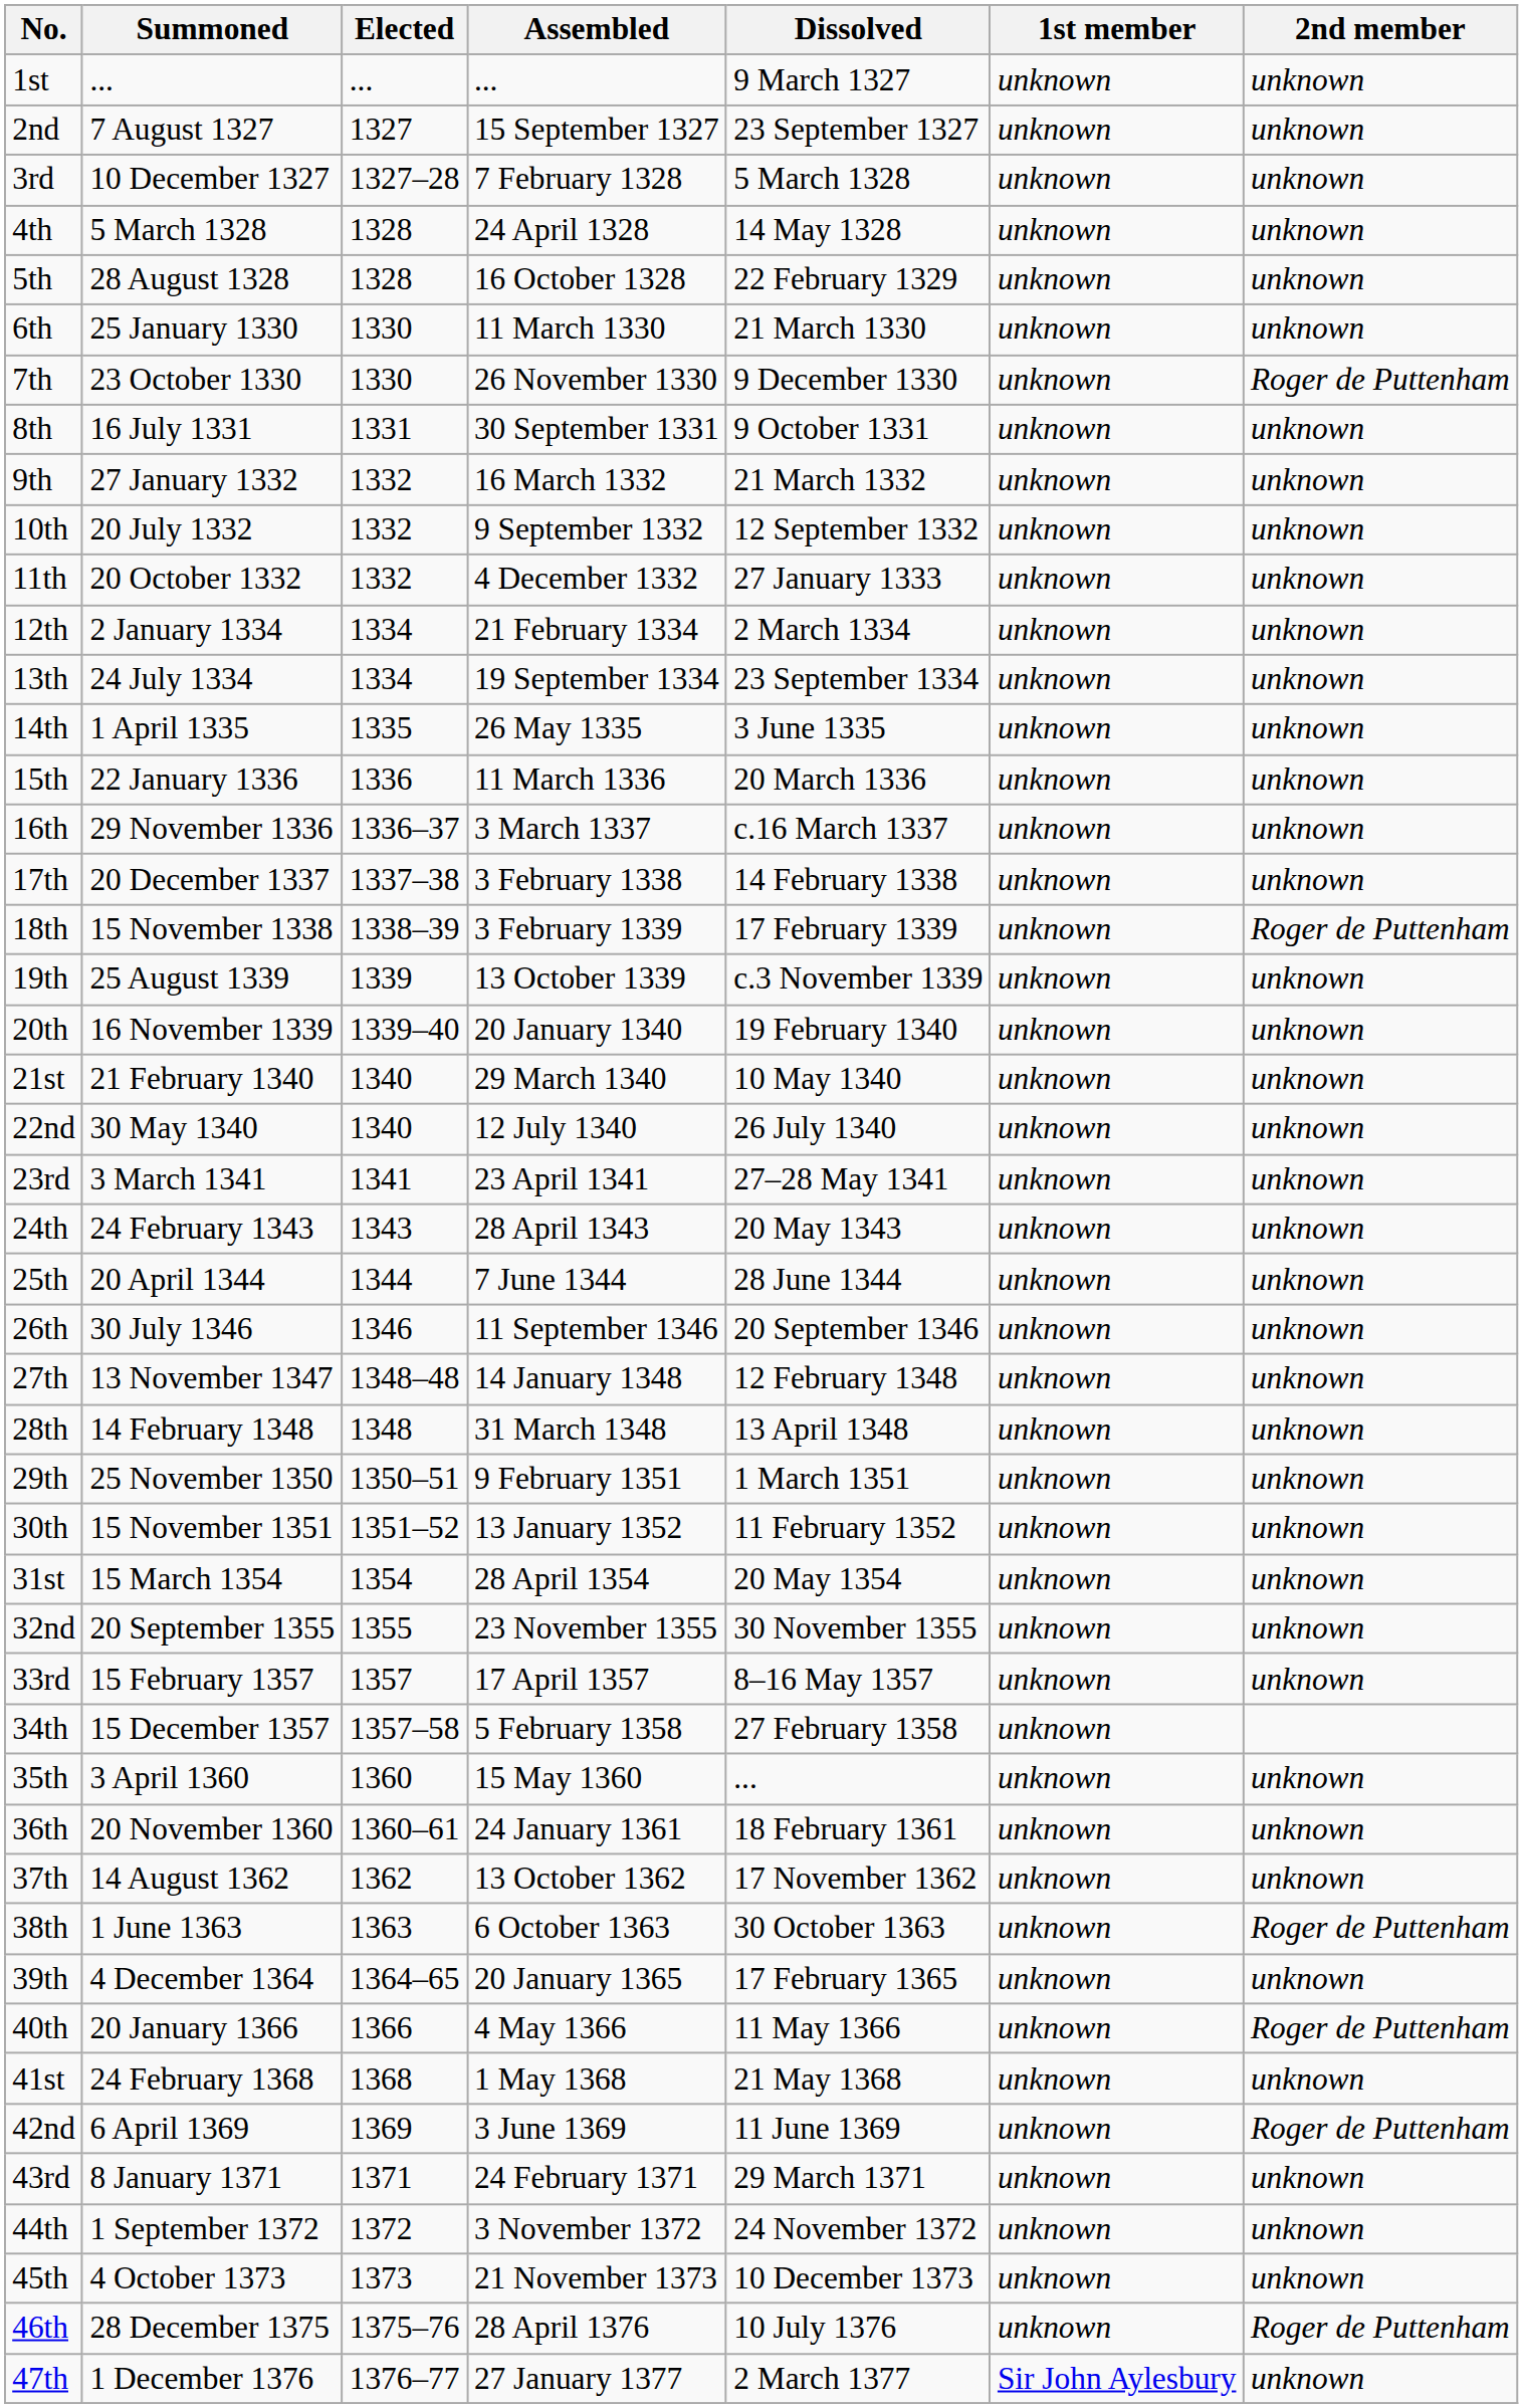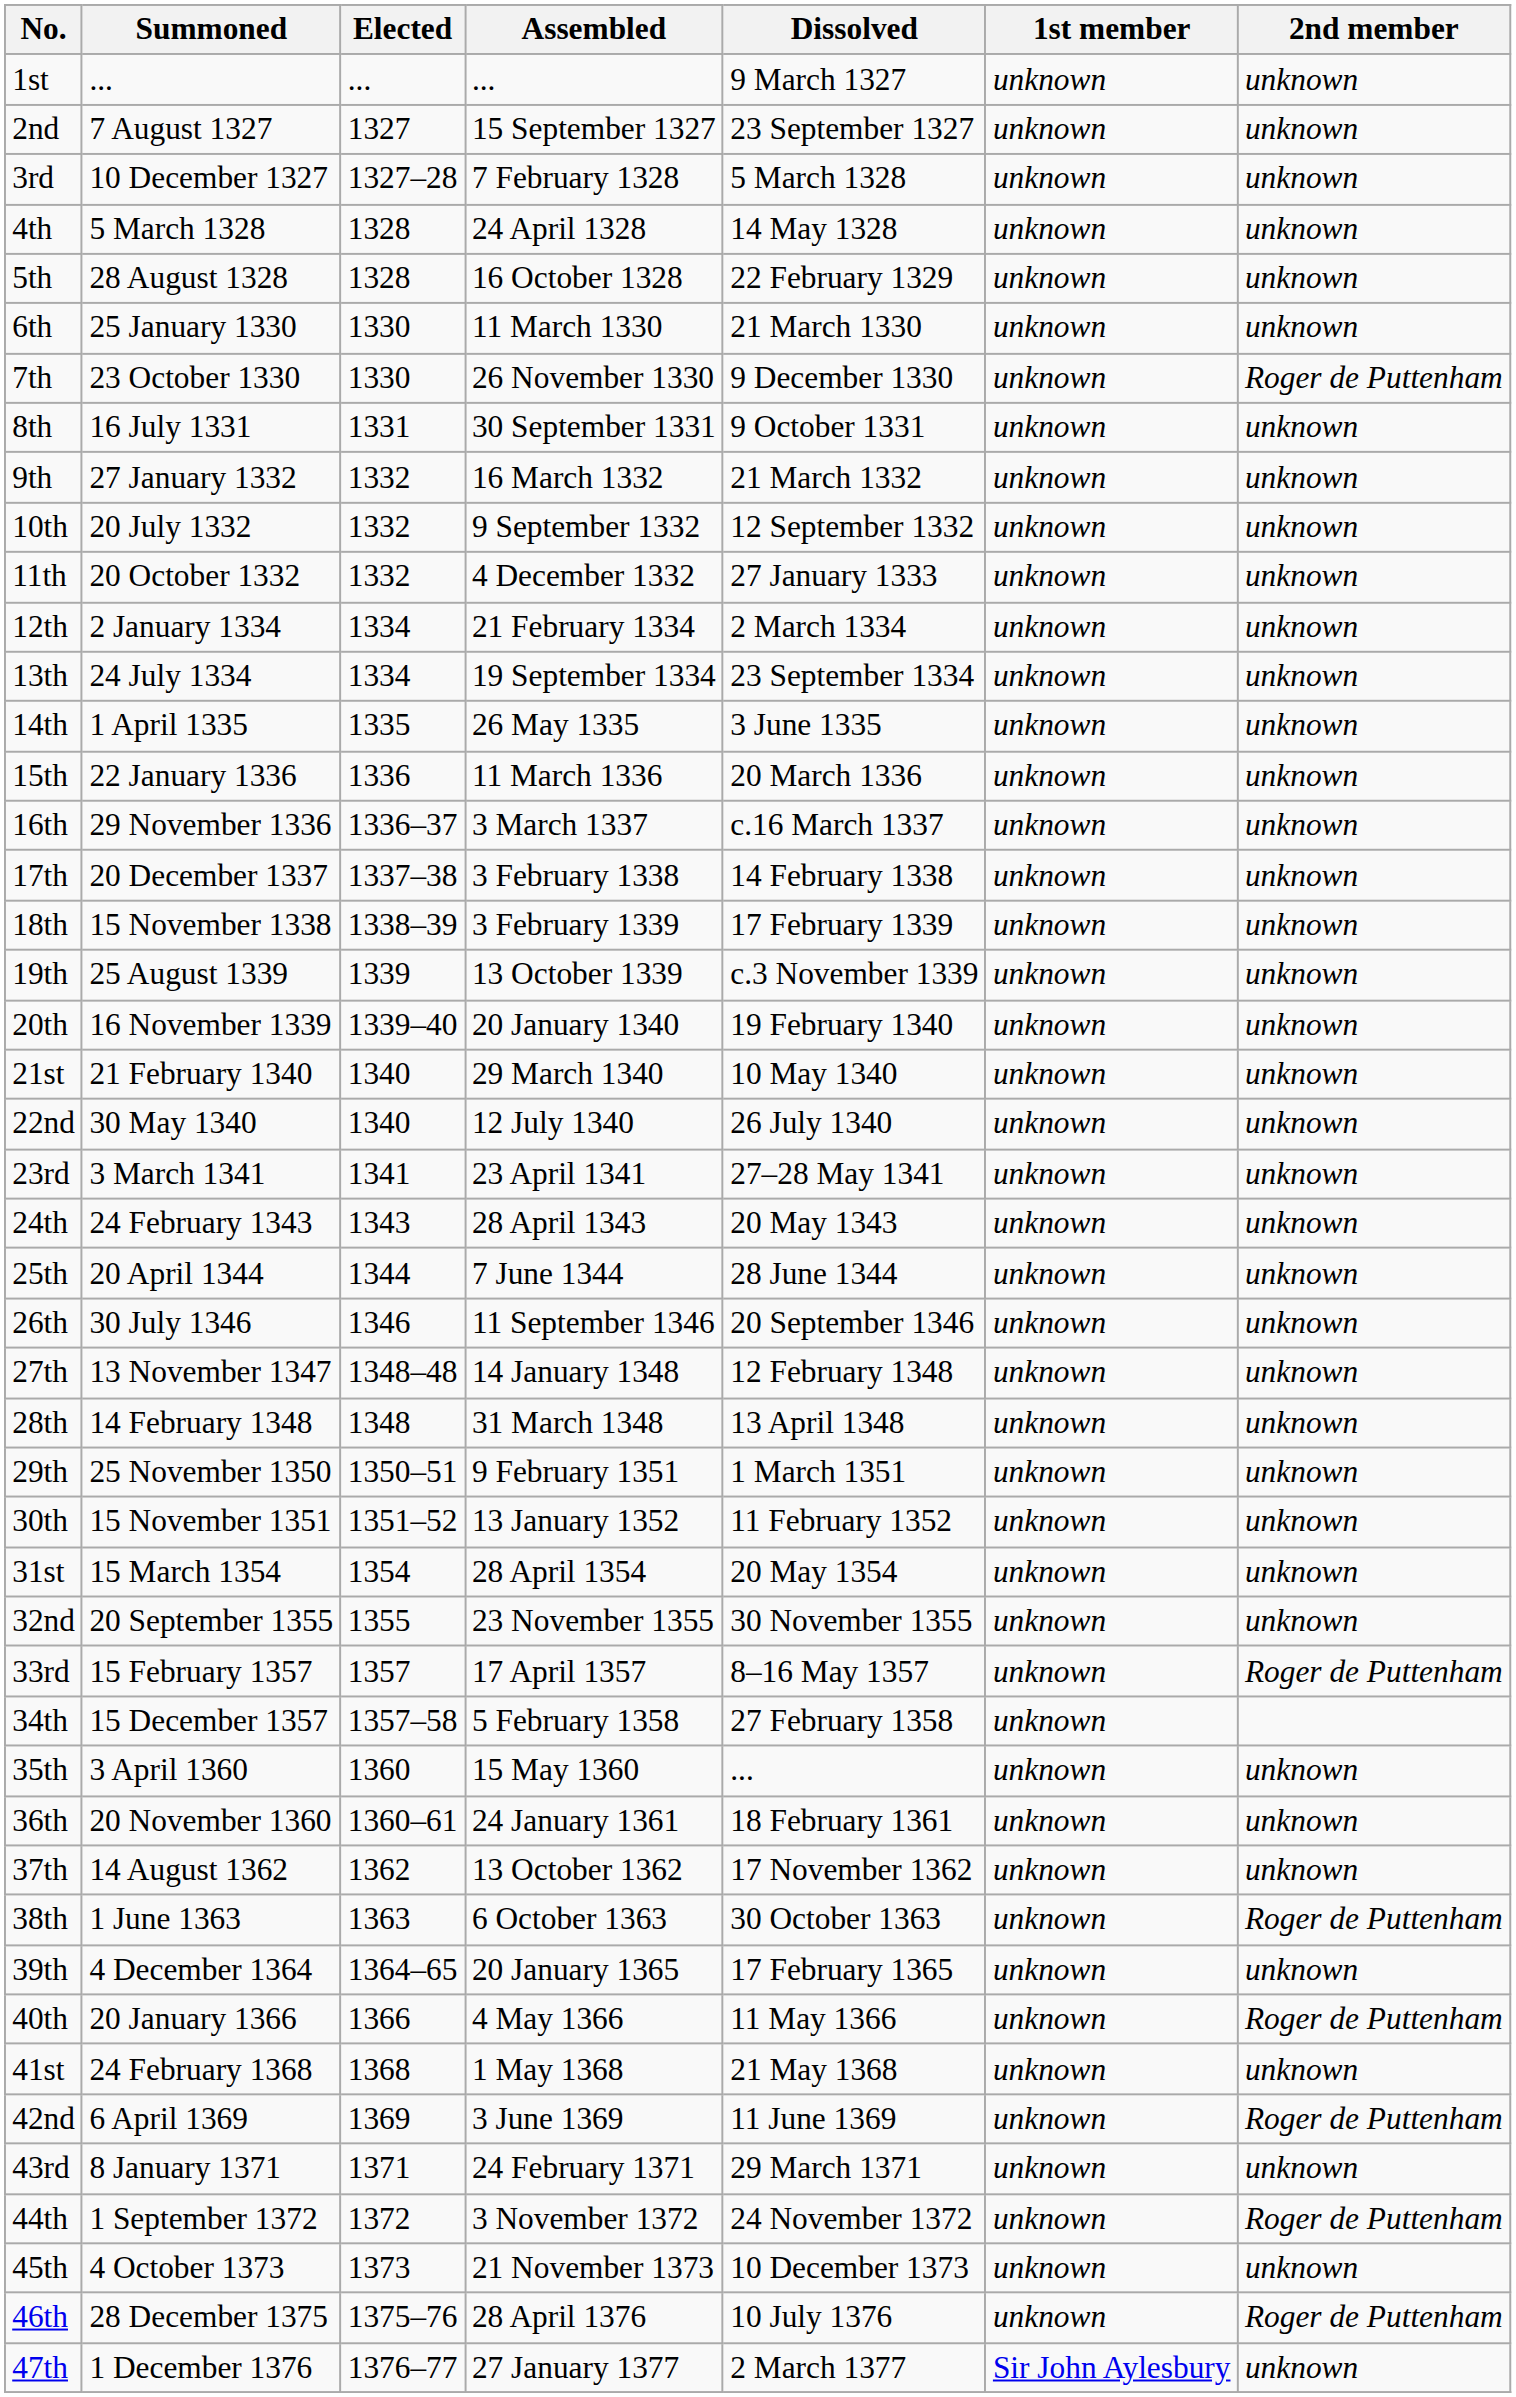18th | 2nd member: Roger de Puttenham -> unknown
33rd | 2nd member: unknown -> Roger de Puttenham
44th | 2nd member: unknown -> Roger de Puttenham
